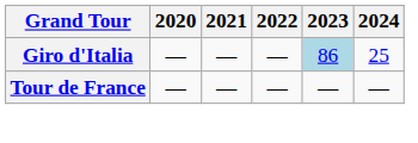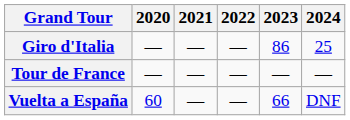Giro d'Italia | 2023: lightblue background -> no background
+ row: Vuelta a España | 60 | — | — | 66 | DNF
